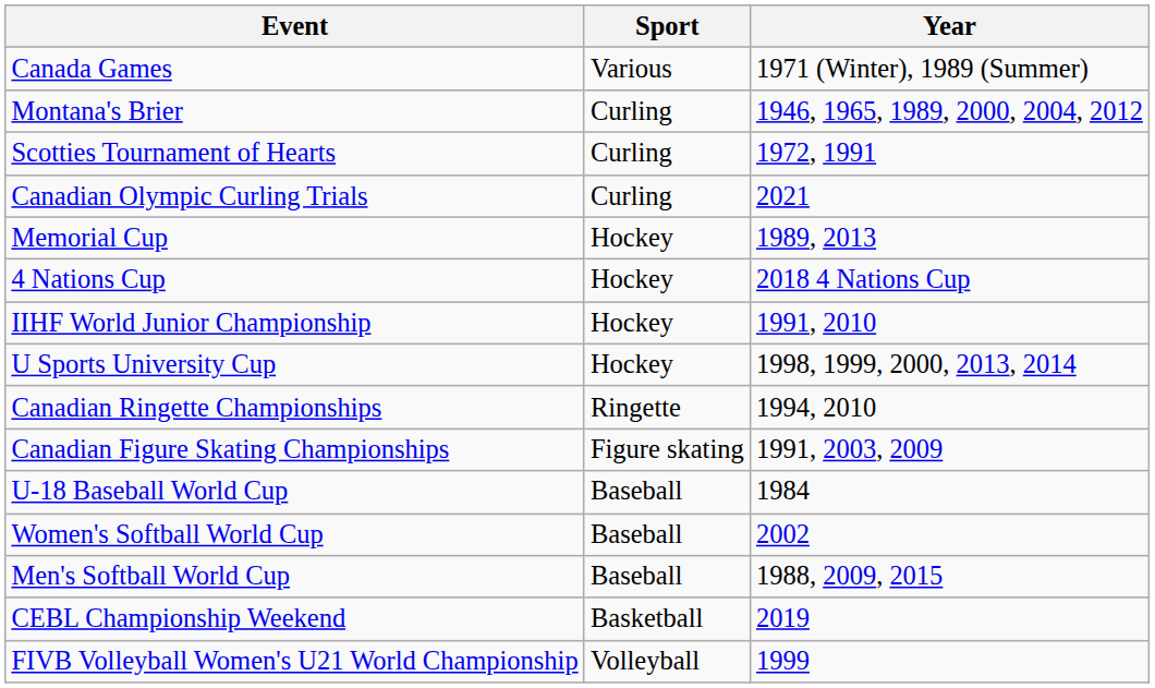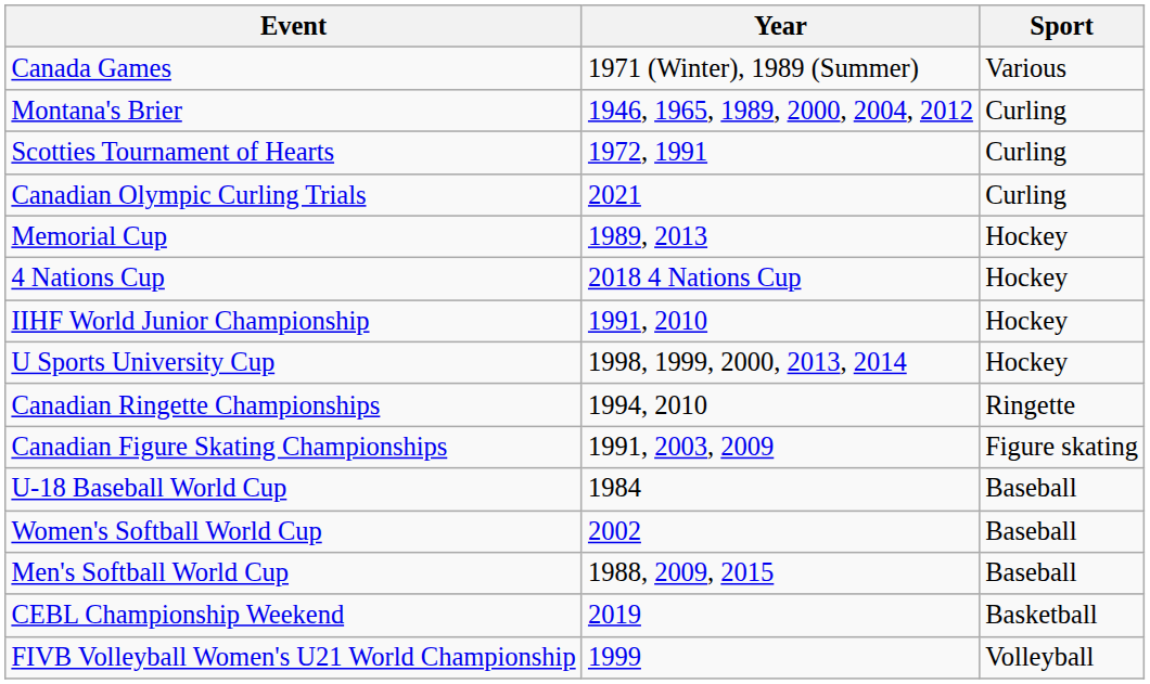columns swapped: Sport <-> Year
